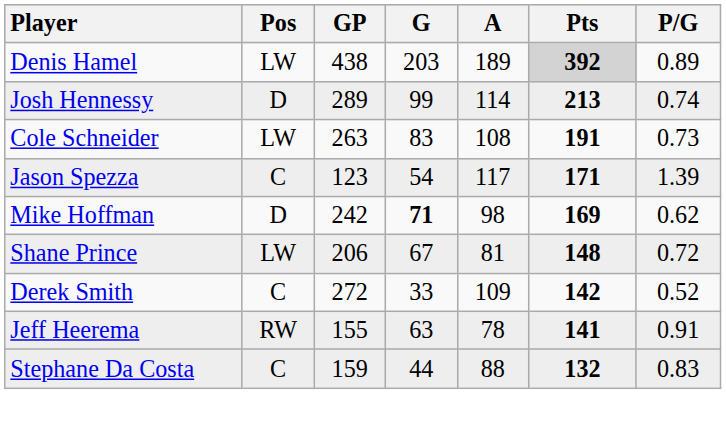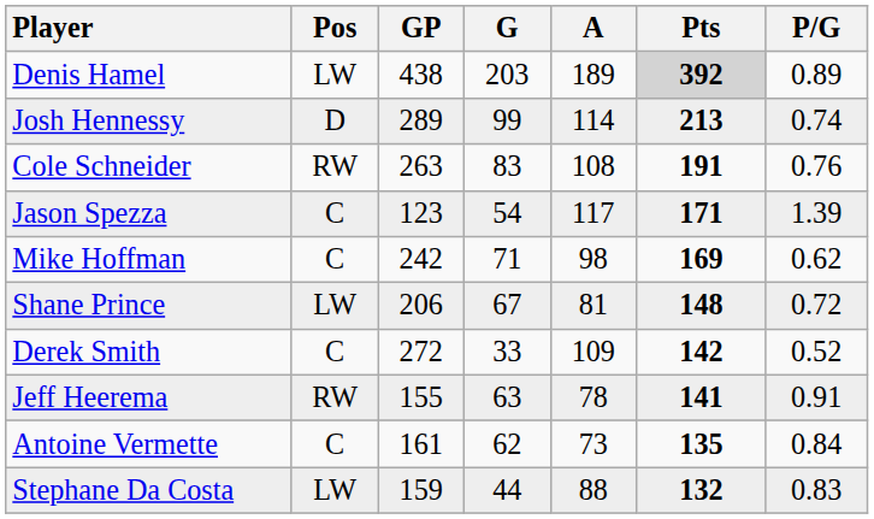Cole Schneider | Pos: LW -> RW
Cole Schneider | P/G: 0.73 -> 0.76
Mike Hoffman | Pos: D -> C
Mike Hoffman | G: bold -> normal
+ row: Antoine Vermette | C | 161 | 62 | 73 | 135 | 0.84
Stephane Da Costa | Pos: C -> LW
